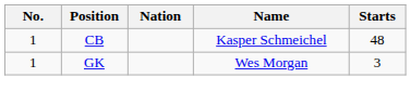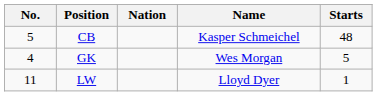CB | No.: 1 -> 5
GK | No.: 1 -> 4
GK | Starts: 3 -> 5
+ row: 11 | LW | Lloyd Dyer | 1
